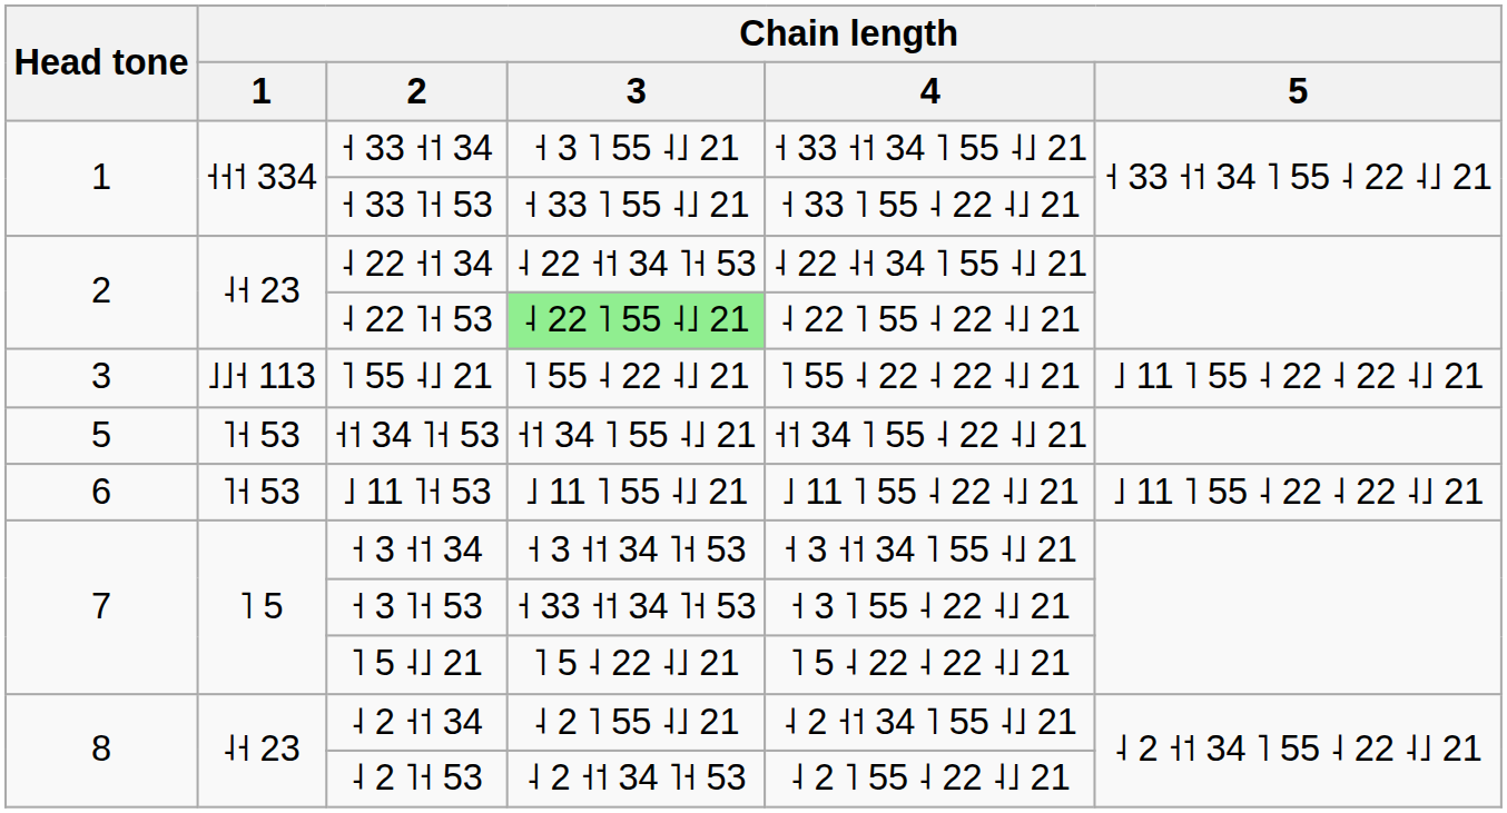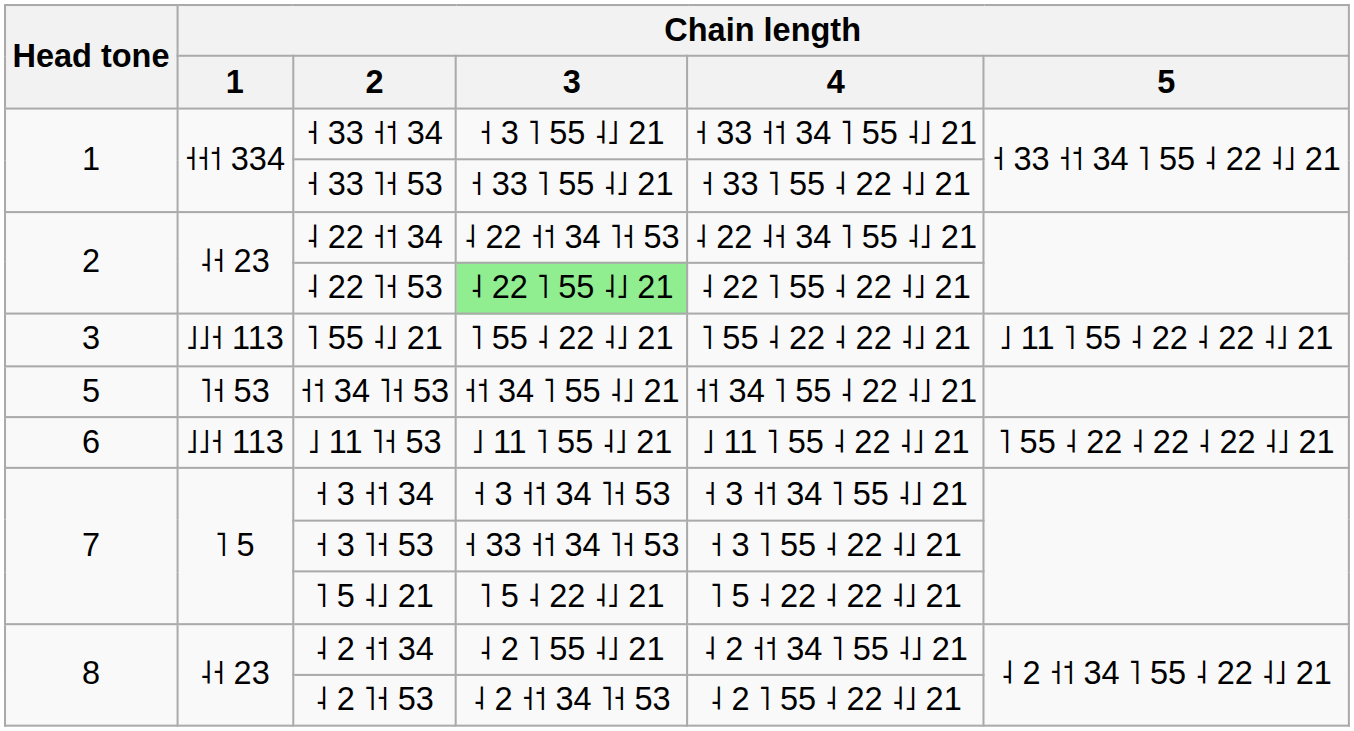˩ 11 ˥˧ 53 | Chain length / 1: ˥˧ 53 -> ˩˩˧ 113
˩ 11 ˥˧ 53 | Chain length / 5: ˩ 11 ˥ 55 ˨ 22 ˨ 22 ˨˩ 21 -> ˥ 55 ˨ 22 ˨ 22 ˨ 22 ˨˩ 21
